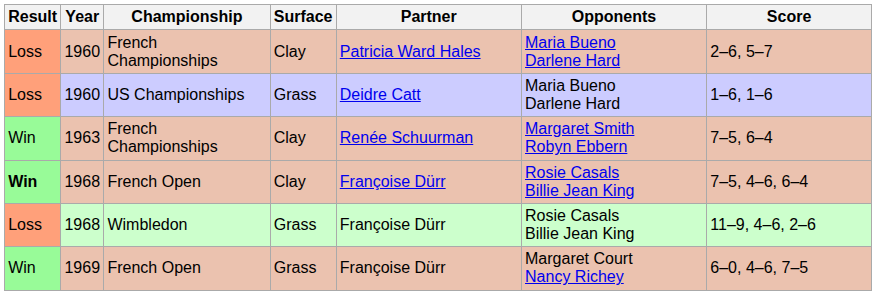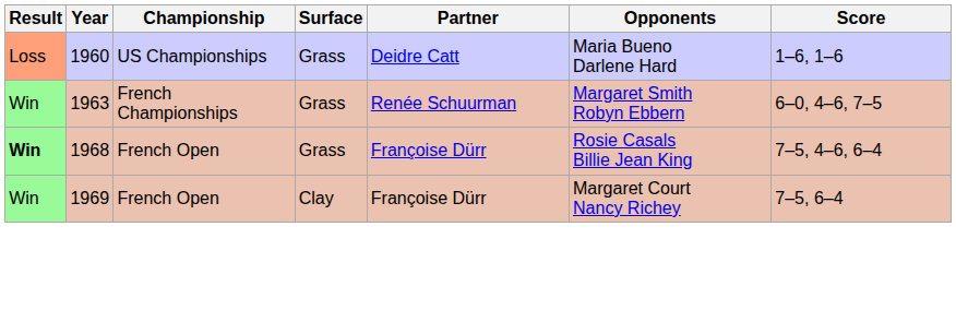- row: Loss | 1960 | French Championships | Clay | Patricia Ward Hales | Maria Bueno Darlene Hard | 2–6, 5–7
1963 | Surface: Clay -> Grass
1963 | Score: 7–5, 6–4 -> 6–0, 4–6, 7–5
1968 / French Open | Surface: Clay -> Grass
- row: Loss | 1968 | Wimbledon | Grass | Françoise Dürr | Rosie Casals Billie Jean King | 11–9, 4–6, 2–6
1969 | Surface: Grass -> Clay
1969 | Score: 6–0, 4–6, 7–5 -> 7–5, 6–4
